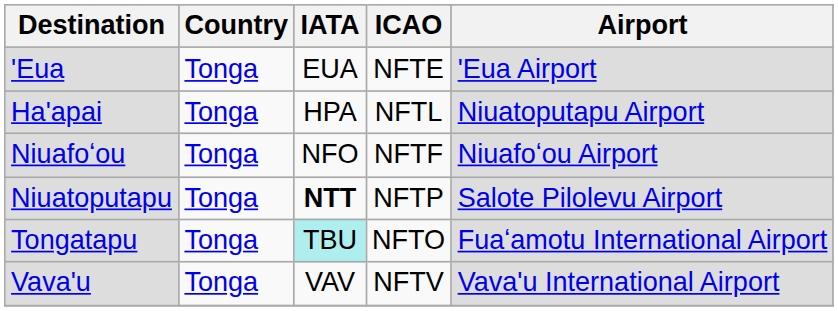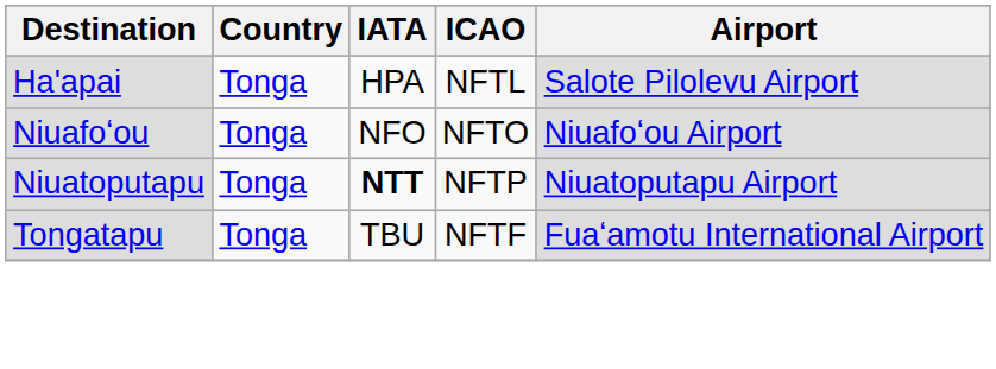- row: 'Eua | Tonga | EUA | NFTE | 'Eua Airport
Ha'apai | Airport: Niuatoputapu Airport -> Salote Pilolevu Airport
Niuafoʻou | ICAO: NFTF -> NFTO
Niuatoputapu | Airport: Salote Pilolevu Airport -> Niuatoputapu Airport
Tongatapu | IATA: paleturquoise background -> no background
Tongatapu | ICAO: NFTO -> NFTF
- row: Vava'u | Tonga | VAV | NFTV | Vava'u International Airport
